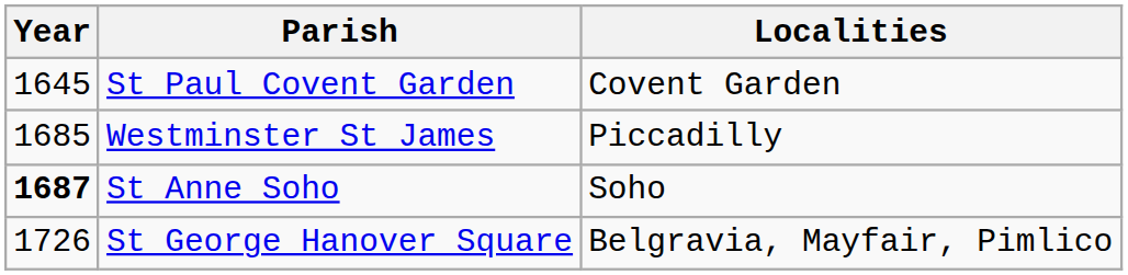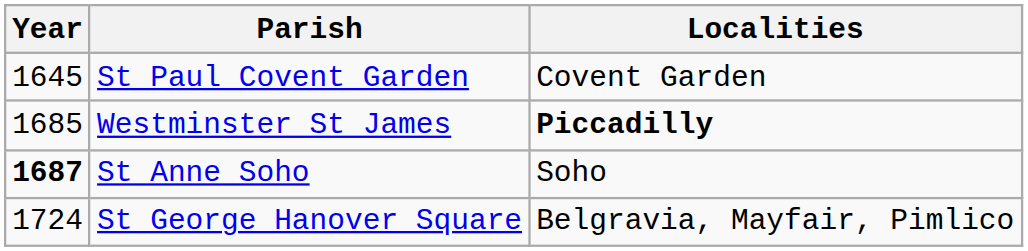Westminster St James | Localities: normal -> bold
St George Hanover Square | Year: 1726 -> 1724
